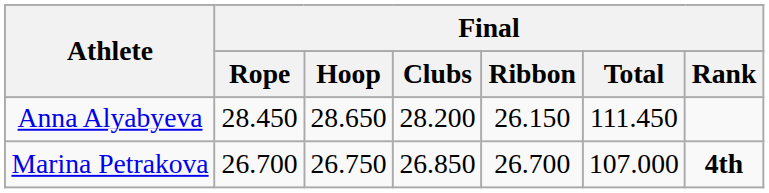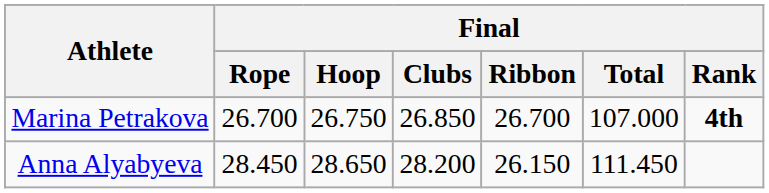rows swapped: Anna Alyabyeva <-> Marina Petrakova
